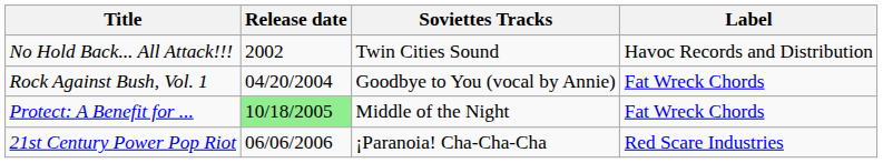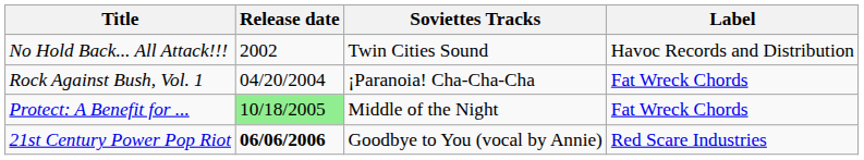Rock Against Bush, Vol. 1 | Soviettes Tracks: Goodbye to You (vocal by Annie) -> ¡Paranoia! Cha-Cha-Cha
21st Century Power Pop Riot | Release date: normal -> bold
21st Century Power Pop Riot | Soviettes Tracks: ¡Paranoia! Cha-Cha-Cha -> Goodbye to You (vocal by Annie)
